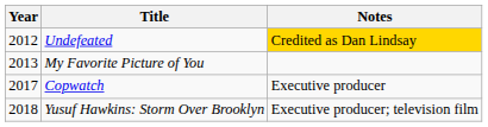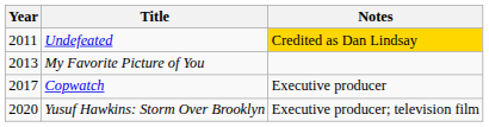Undefeated | Year: 2012 -> 2011
Yusuf Hawkins: Storm Over Brooklyn | Year: 2018 -> 2020
